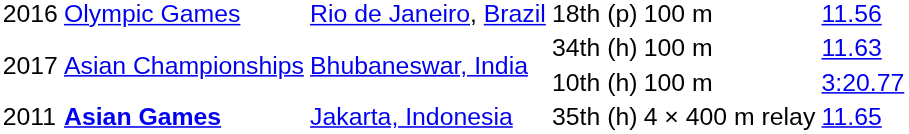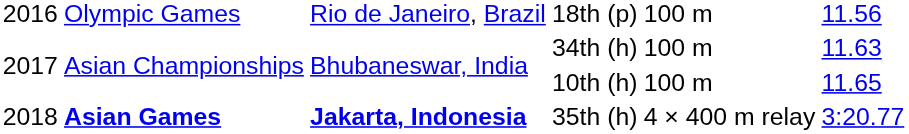10th (h) | column 6: 3:20.77 -> 11.65
35th (h) | column 1: 2011 -> 2018
35th (h) | column 3: normal -> bold
35th (h) | column 6: 11.65 -> 3:20.77
